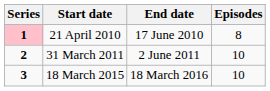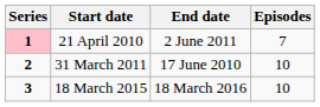21 April 2010 | End date: 17 June 2010 -> 2 June 2011
21 April 2010 | Episodes: 8 -> 7
31 March 2011 | End date: 2 June 2011 -> 17 June 2010
